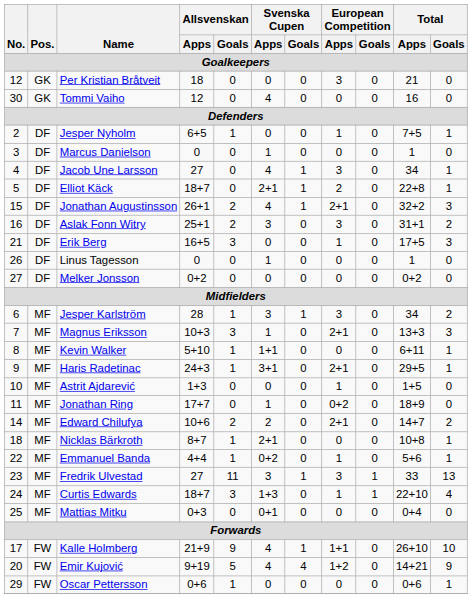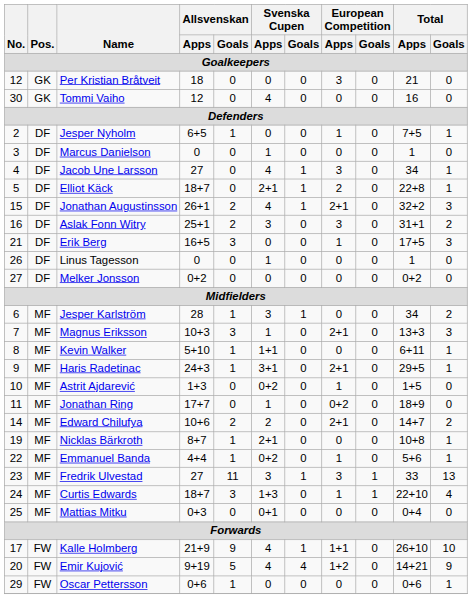Jesper Karlström | European Competition / Apps: 3 -> 0
Astrit Ajdarević | Svenska Cupen / Apps: 0 -> 0+2
Nicklas Bärkroth | No.: 18 -> 19
